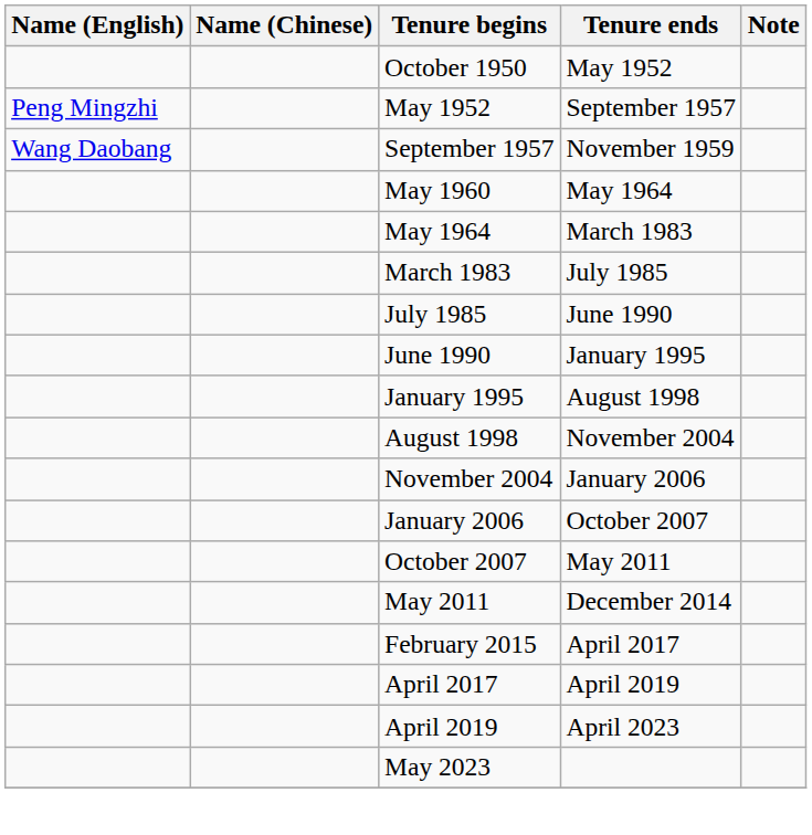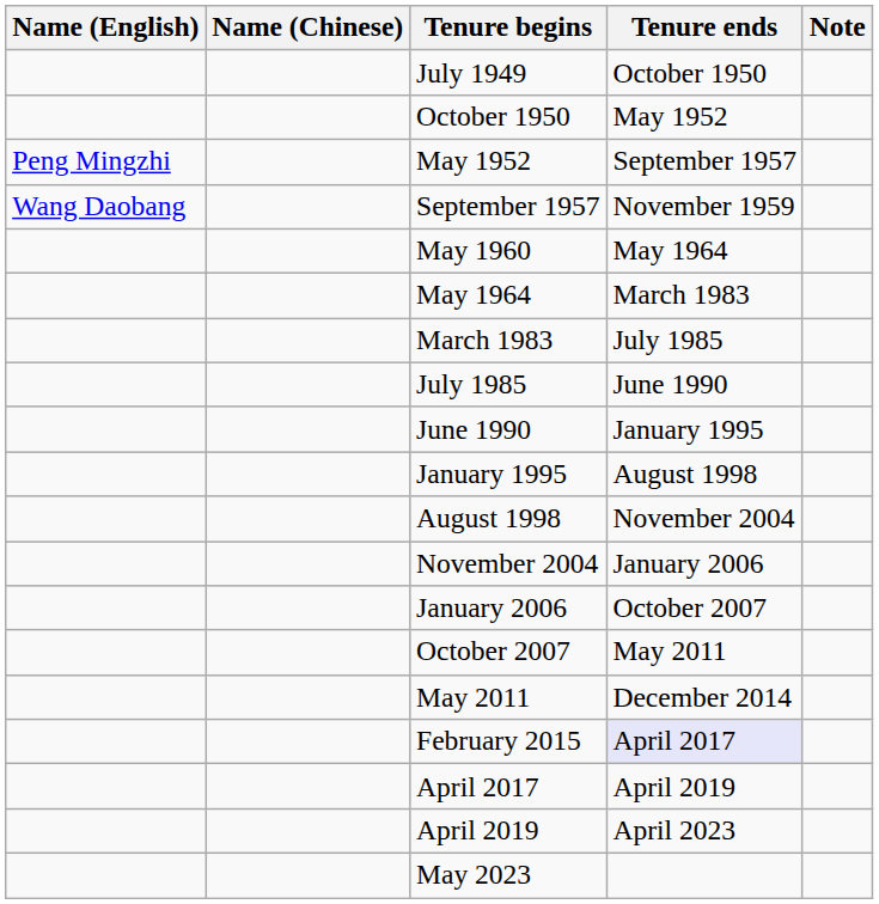+ row: July 1949 | October 1950
February 2015 | Tenure ends: no background -> lavender background
